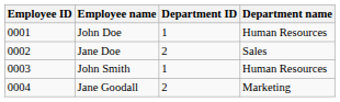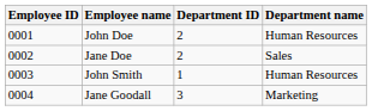John Doe | Department ID: 1 -> 2
Jane Goodall | Department ID: 2 -> 3
